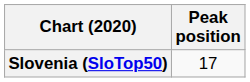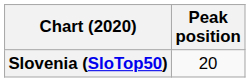Slovenia (SloTop50) | Peak position: 17 -> 20
